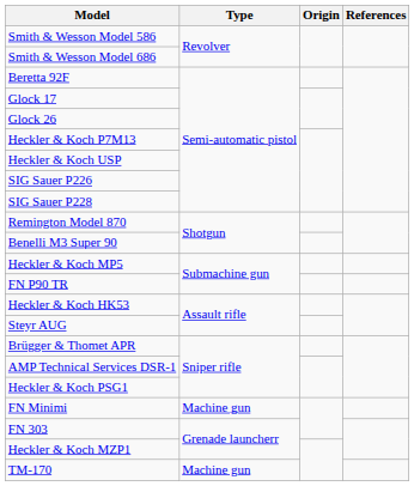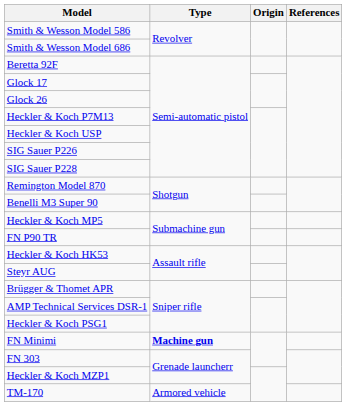FN Minimi | Type: normal -> bold
TM-170 | Type: Machine gun -> Armored vehicle
